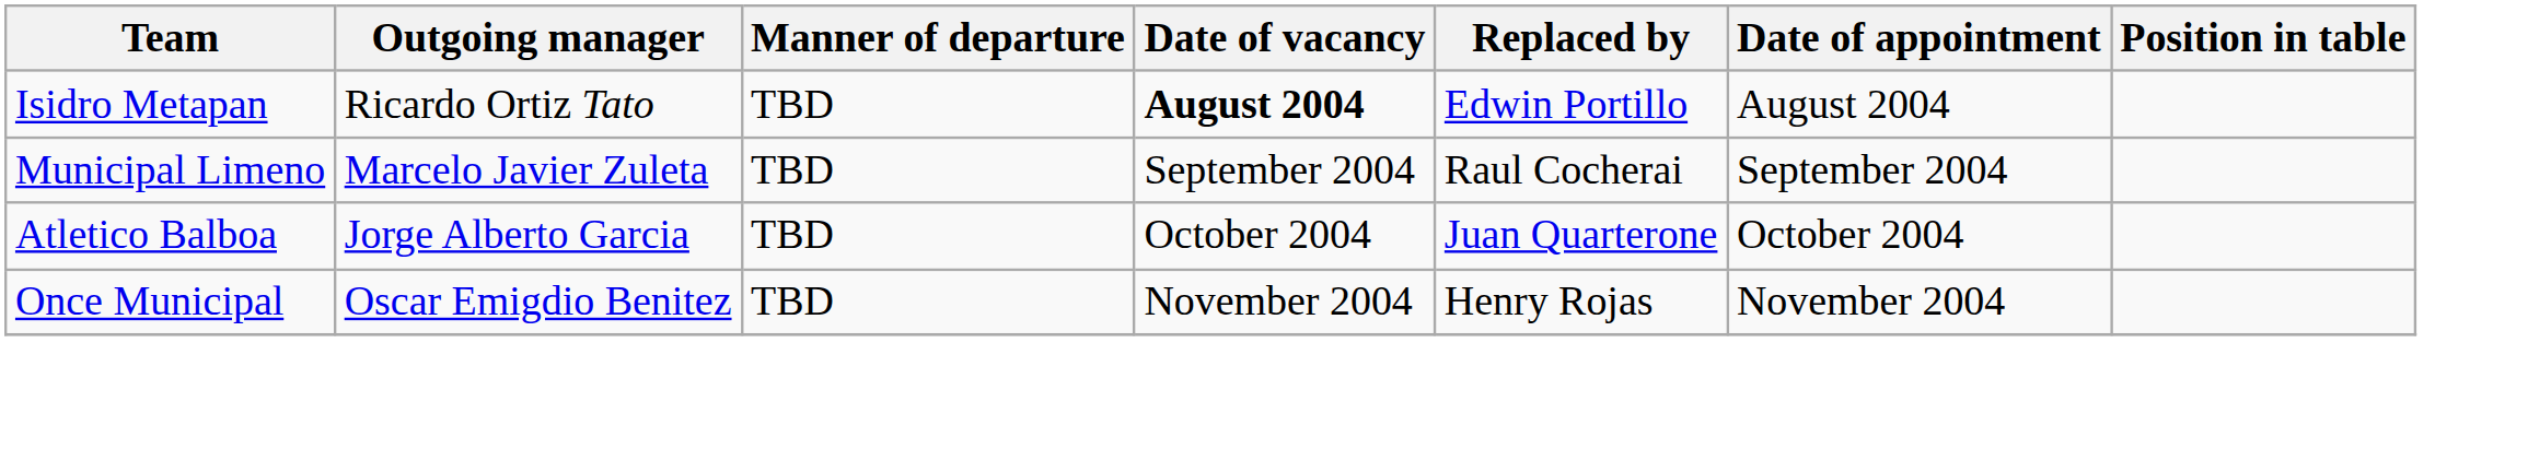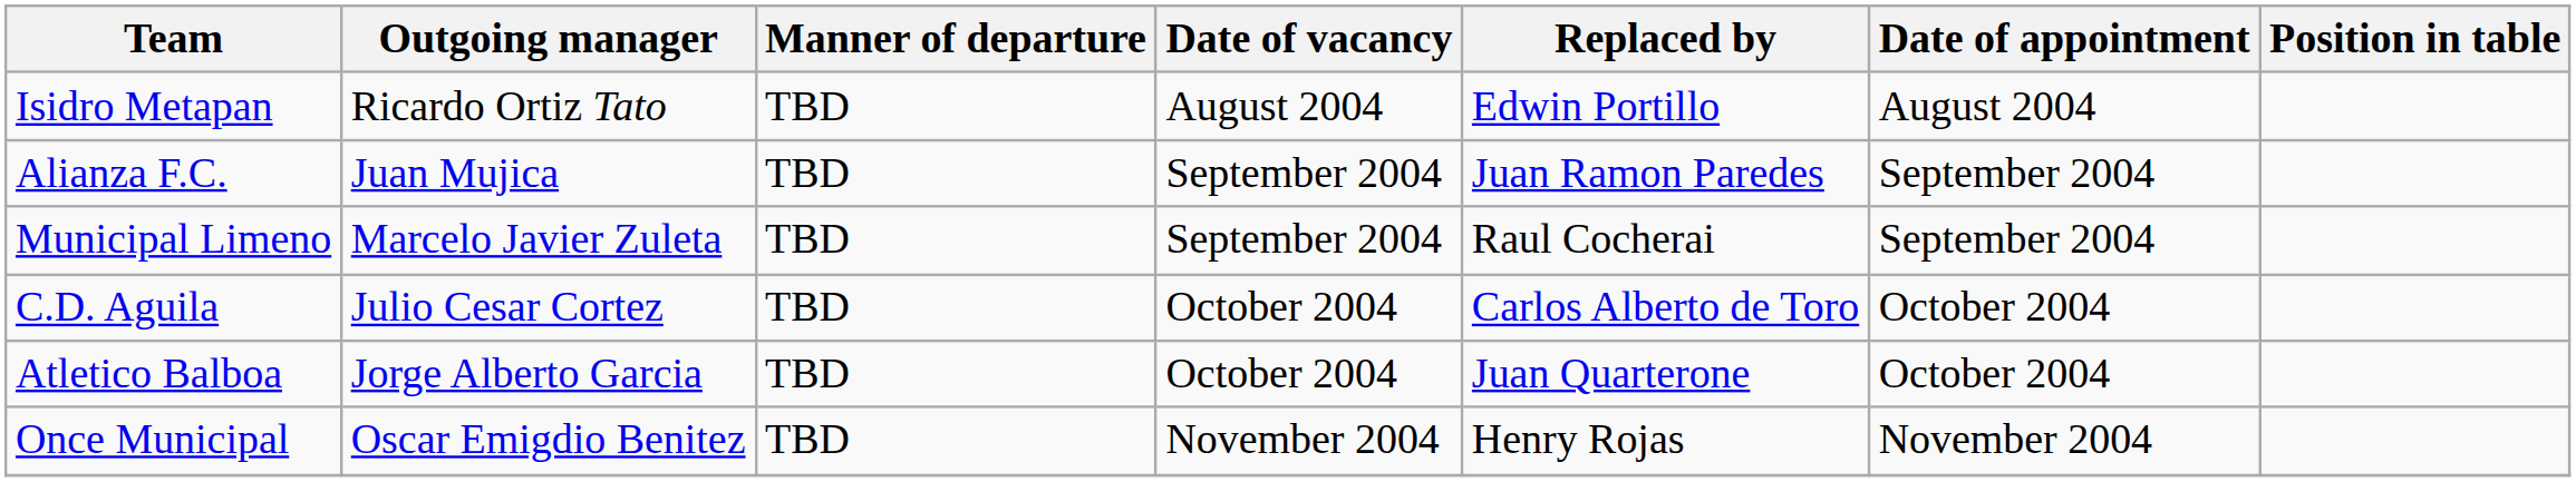Isidro Metapan | Date of vacancy: bold -> normal
+ row: Alianza F.C. | Juan Mujica | TBD | September 2004 | Juan Ramon Paredes | September 2004
+ row: C.D. Aguila | Julio Cesar Cortez | TBD | October 2004 | Carlos Alberto de Toro | October 2004
